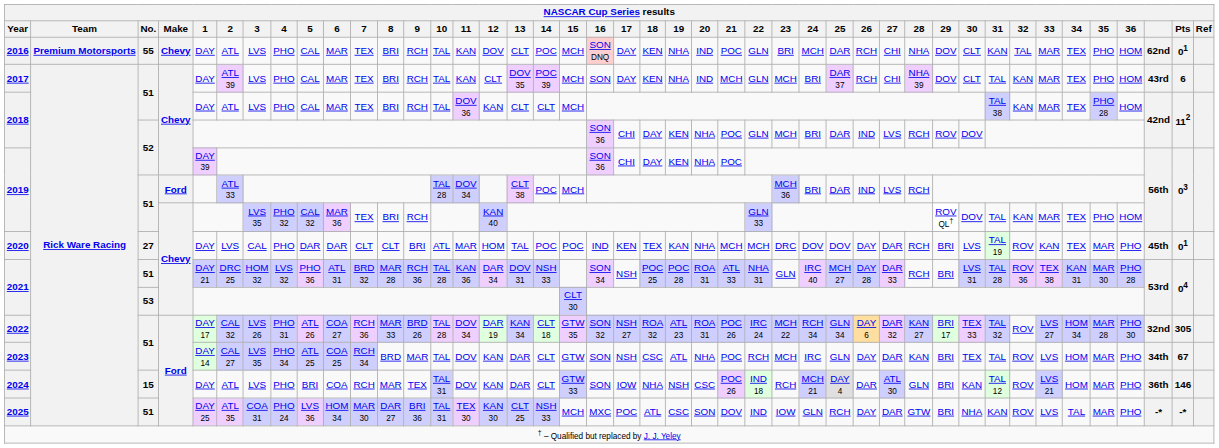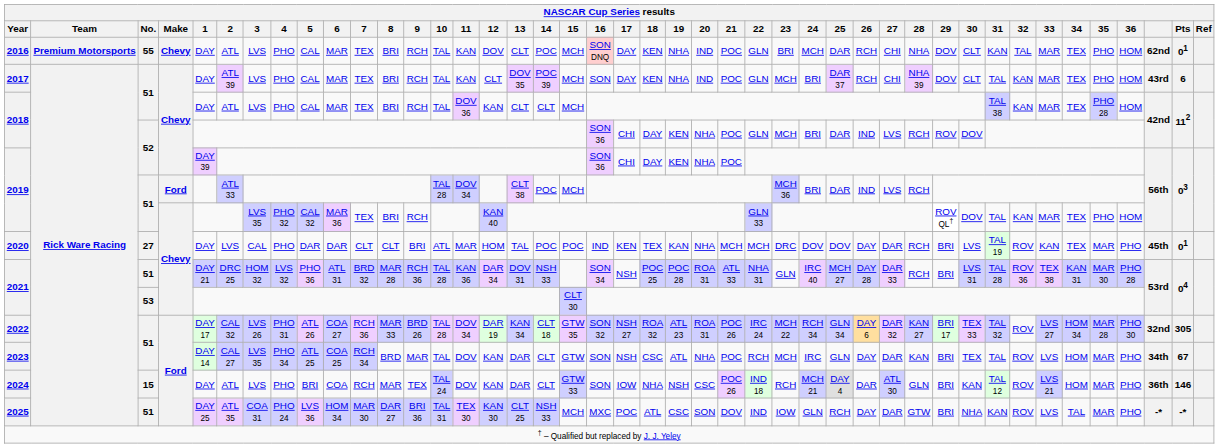2017 | 21: MCH -> POC
2024 | 10: TAL 31 -> TAL 24
